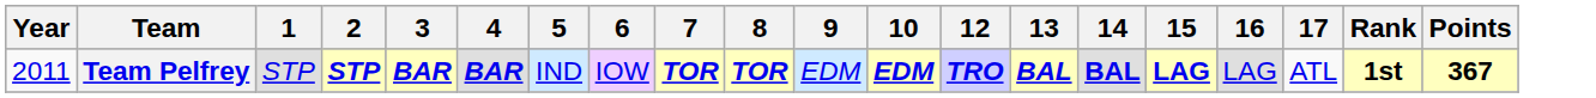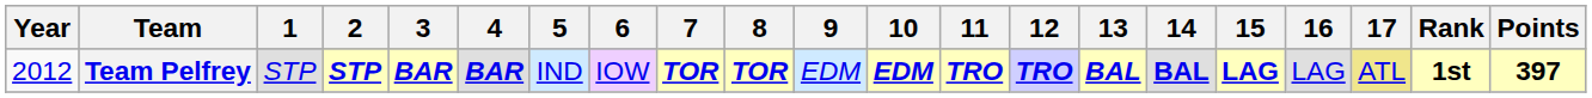+ column: 11 | TRO
Team Pelfrey | Year: 2011 -> 2012
Team Pelfrey | 17: no background -> khaki background
Team Pelfrey | Points: 367 -> 397
